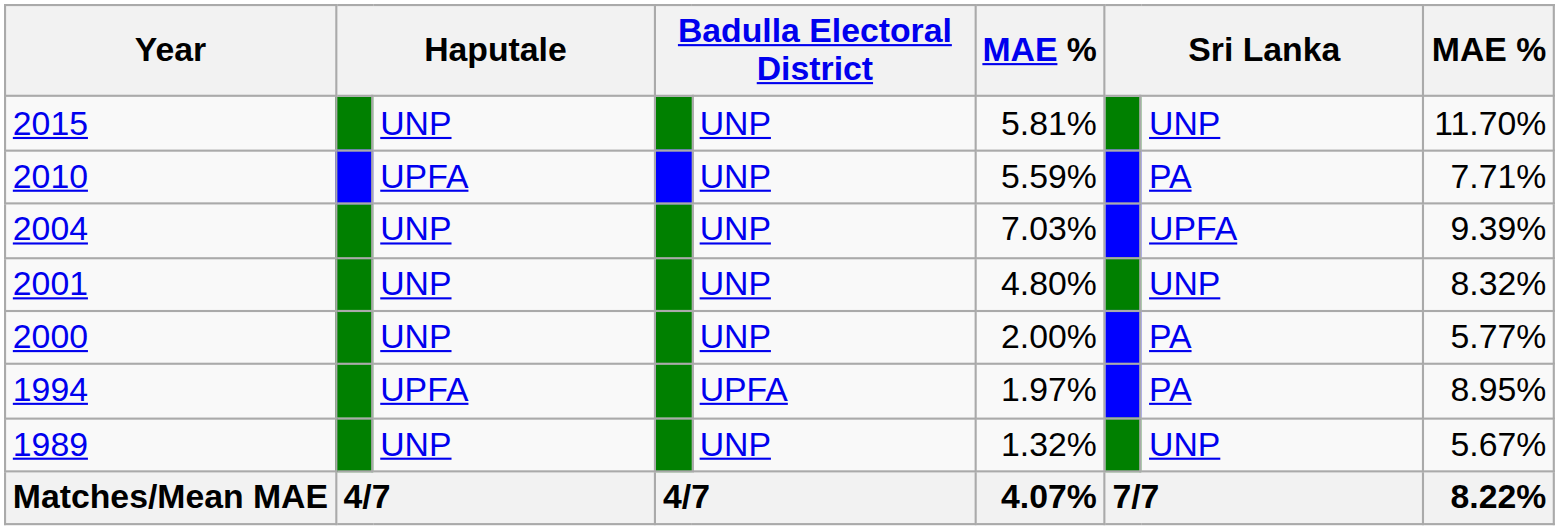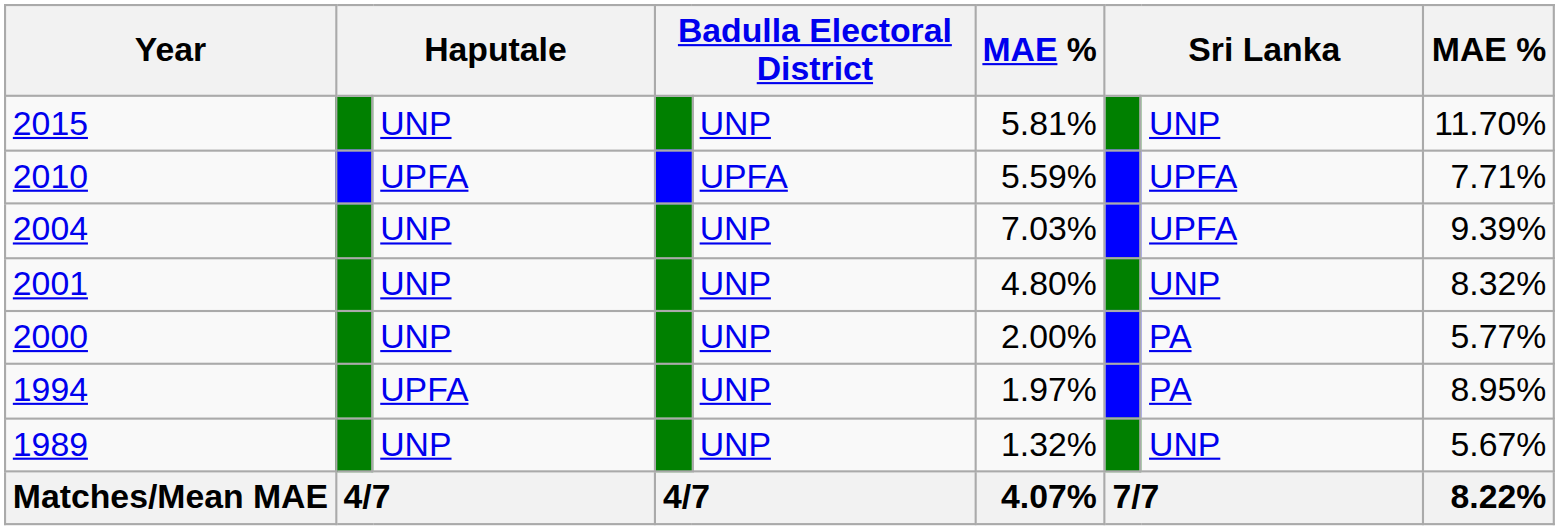2010 | column 5: UNP -> UPFA
2010 | column 8: PA -> UPFA
1994 | column 5: UPFA -> UNP
